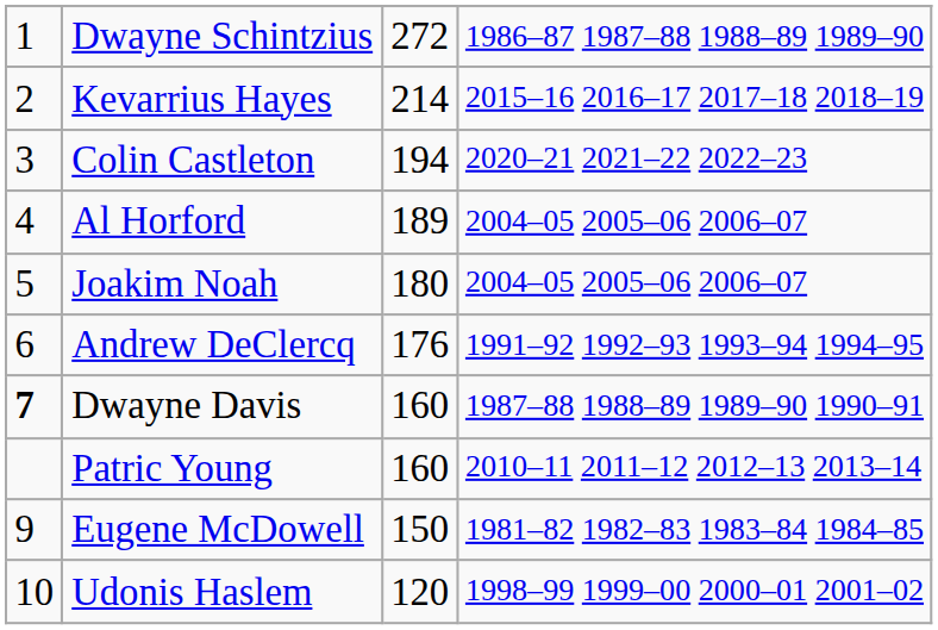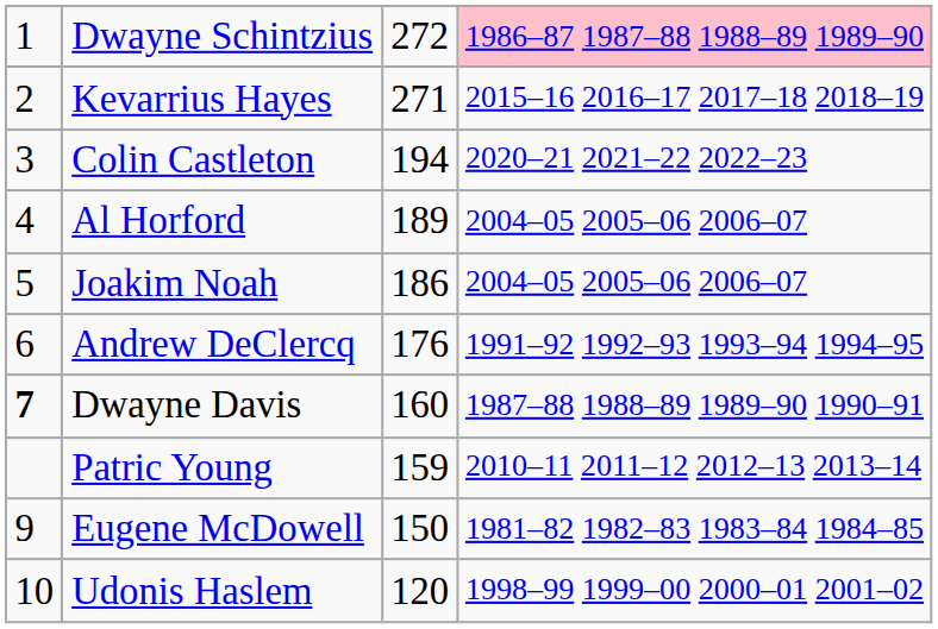Dwayne Schintzius | column 4: no background -> pink background
Kevarrius Hayes | column 3: 214 -> 271
Joakim Noah | column 3: 180 -> 186
Patric Young | column 3: 160 -> 159
